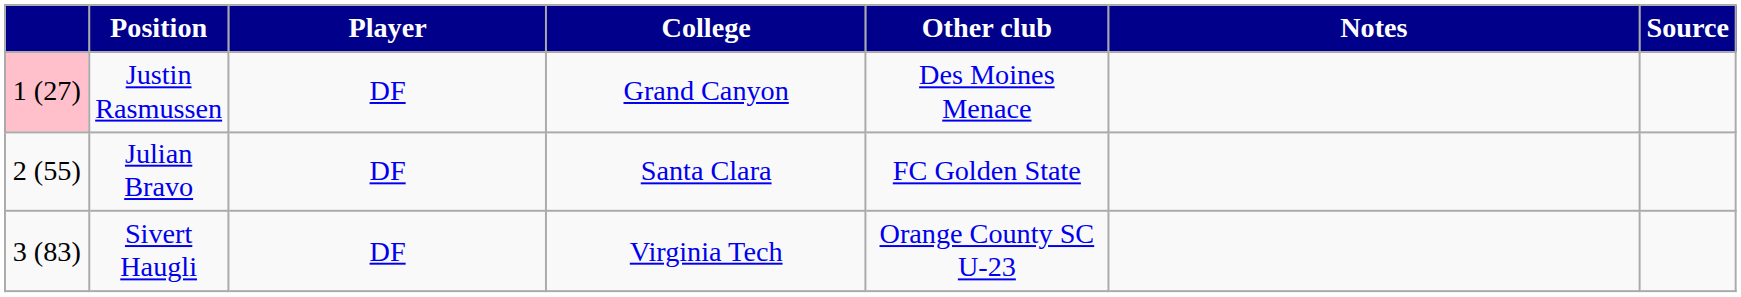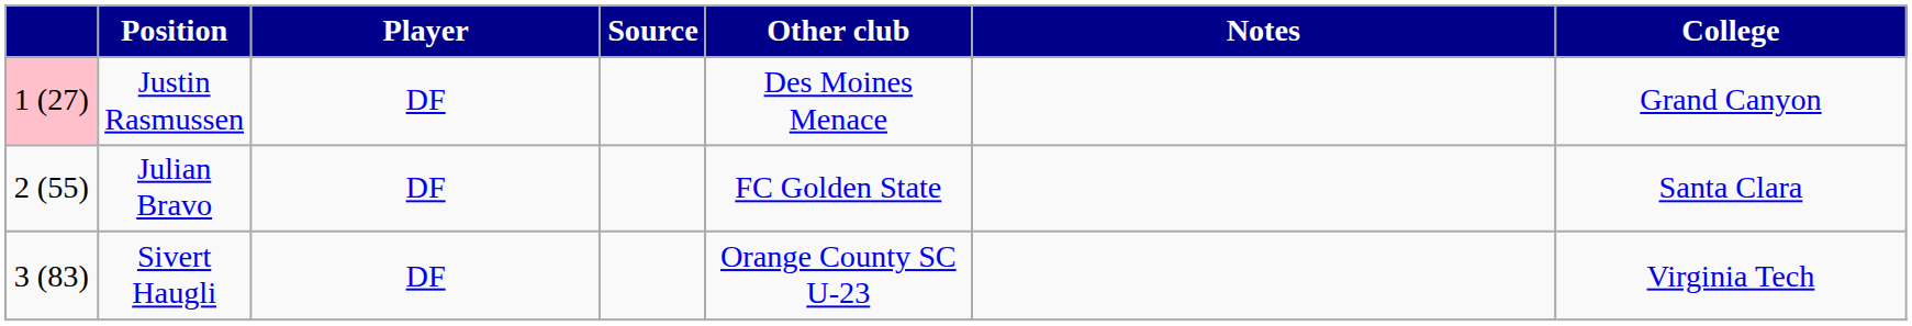columns swapped: College <-> Source
